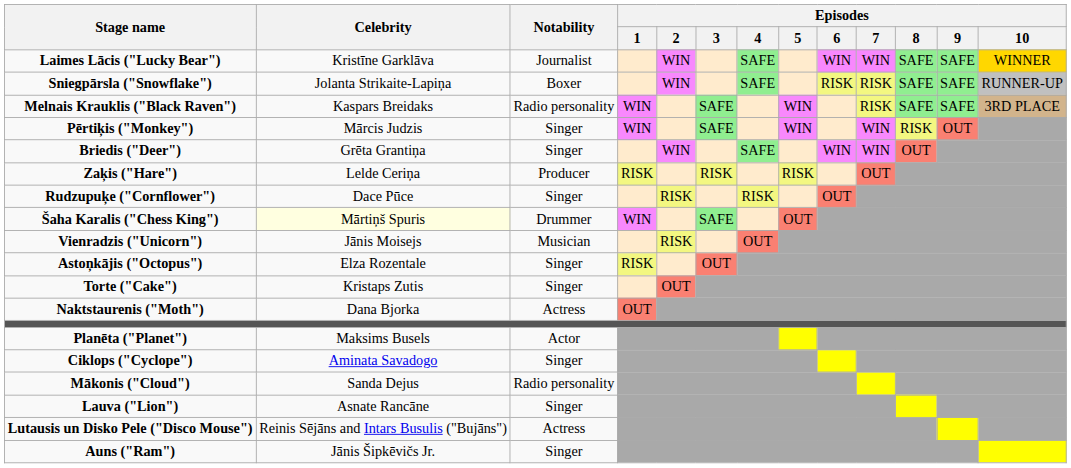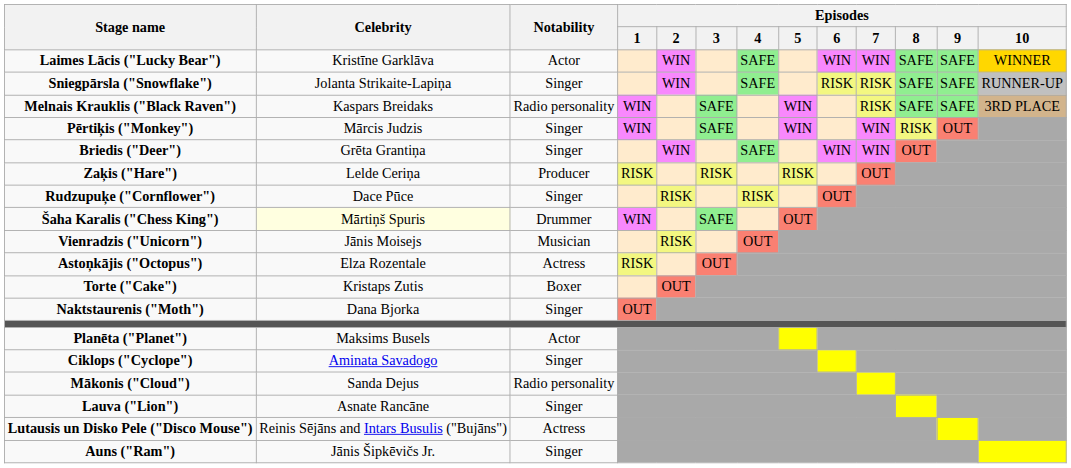Laimes Lācis ("Lucky Bear") | Notability: Journalist -> Actor
Sniegpārsla ("Snowflake") | Notability: Boxer -> Singer
Astoņkājis ("Octopus") | Notability: Singer -> Actress
Torte ("Cake") | Notability: Singer -> Boxer
Naktstaurenis ("Moth") | Notability: Actress -> Singer
